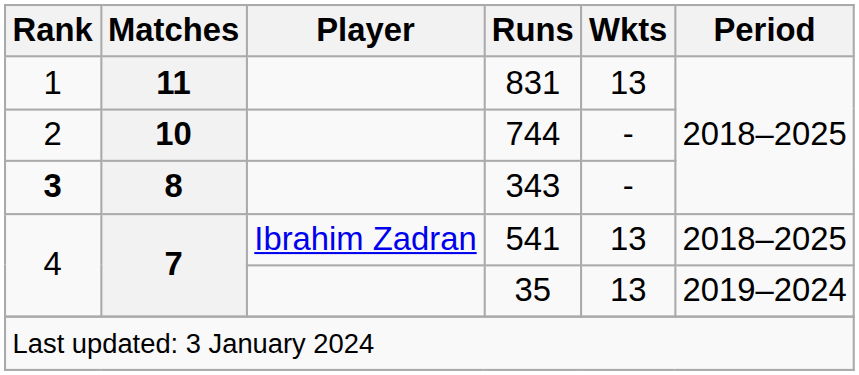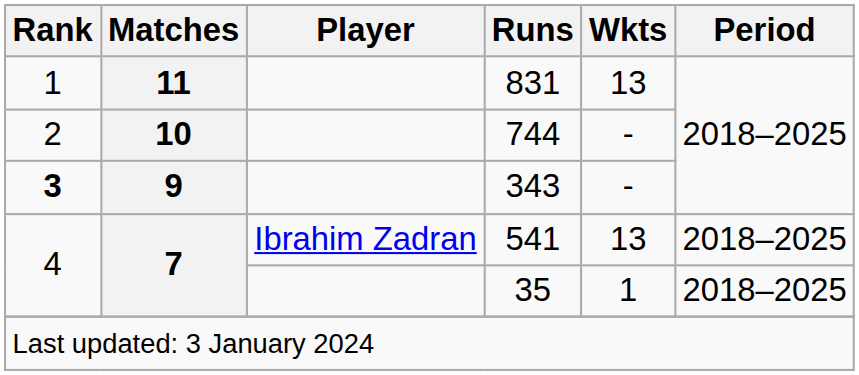343 | Matches: 8 -> 9
35 | Wkts: 13 -> 1
35 | Period: 2019–2024 -> 2018–2025
